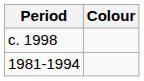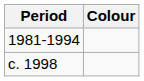rows swapped: 1981-1994 <-> c. 1998
